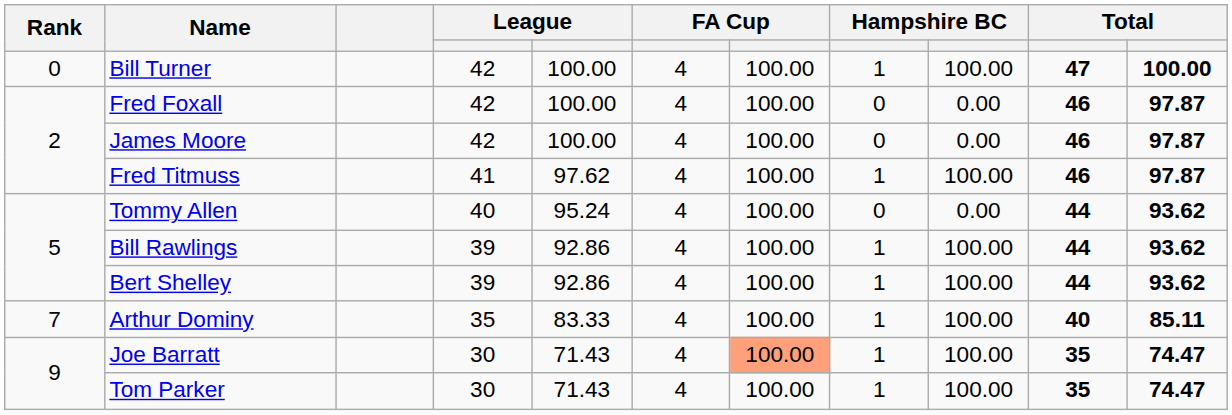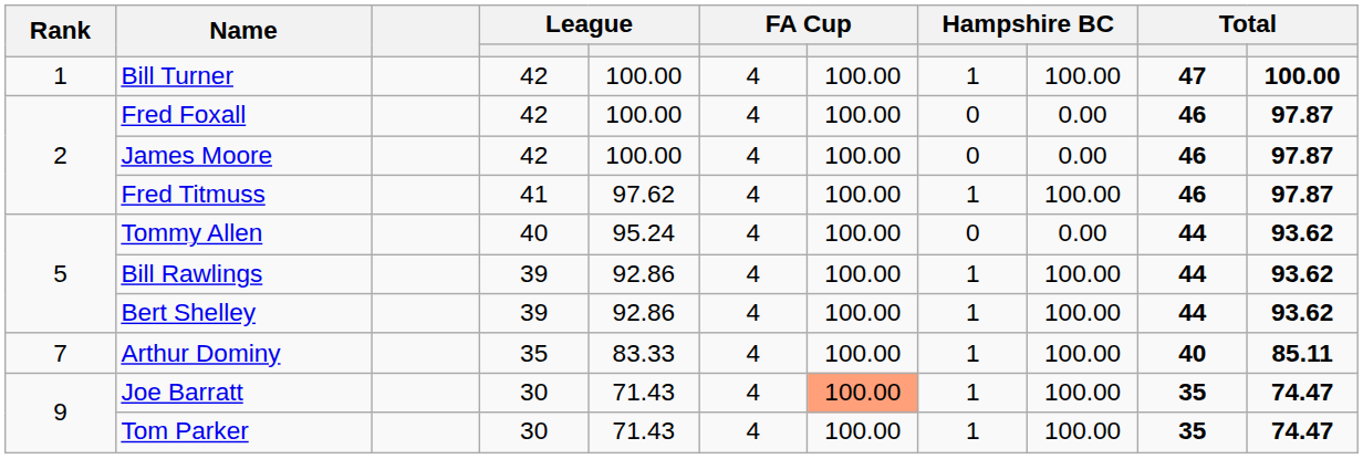Bill Turner | Rank: 0 -> 1
